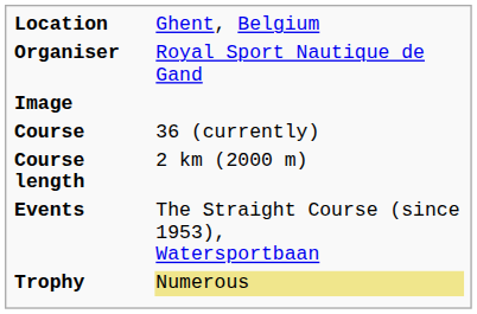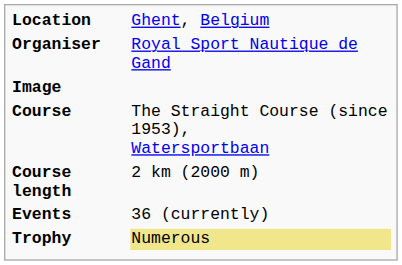Course | column 2: 36 (currently) -> The Straight Course (since 1953), Watersportbaan
Events | column 2: The Straight Course (since 1953), Watersportbaan -> 36 (currently)
